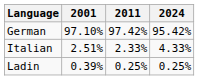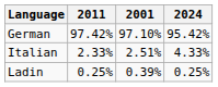columns swapped: 2001 <-> 2011
